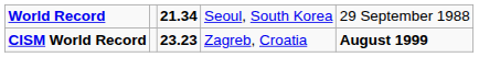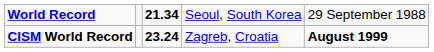CISM World Record | column 3: 23.23 -> 23.24
